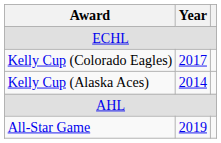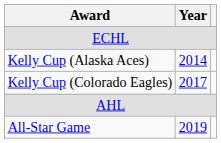rows swapped: Kelly Cup (Alaska Aces) <-> Kelly Cup (Colorado Eagles)
